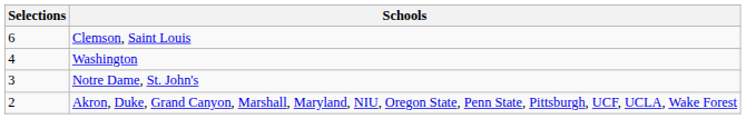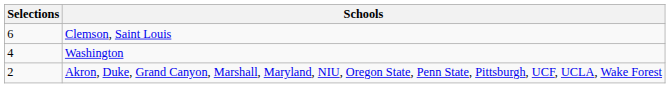- row: 3 | Notre Dame, St. John's
